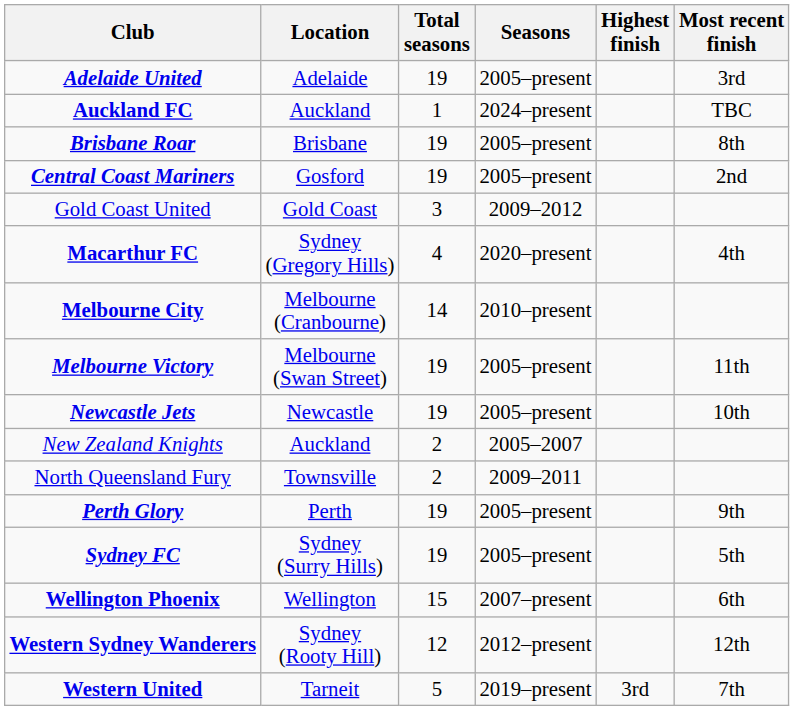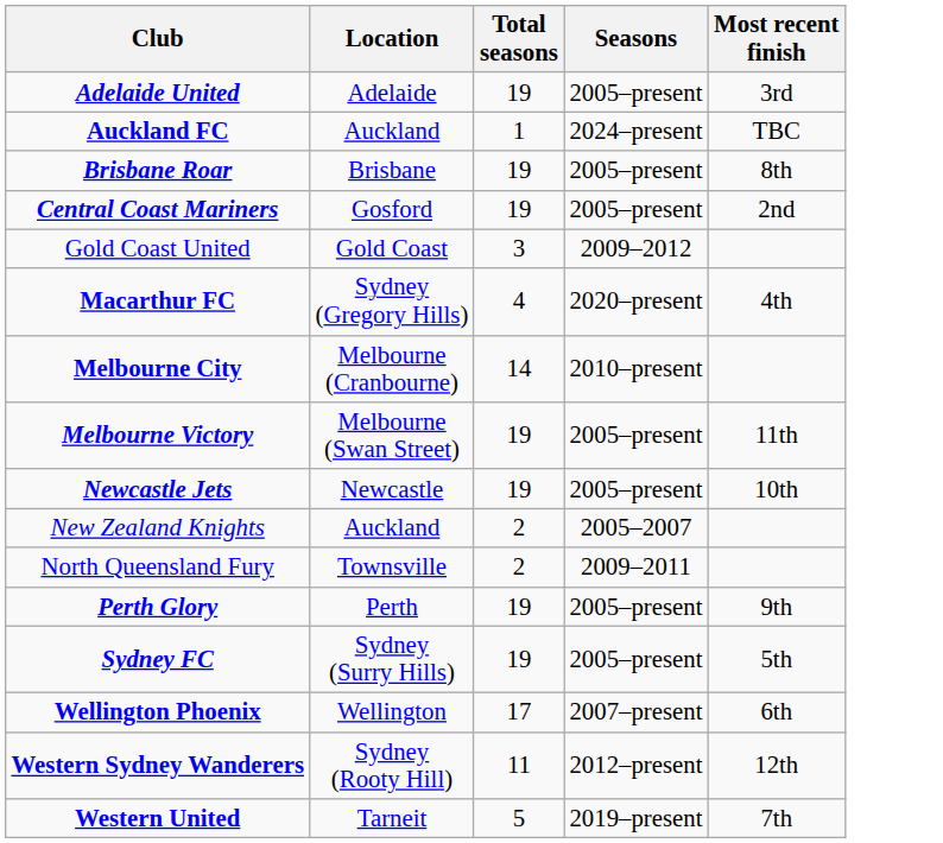- column: Highest finish | 3rd
Wellington Phoenix | Total seasons: 15 -> 17
Western Sydney Wanderers | Total seasons: 12 -> 11
